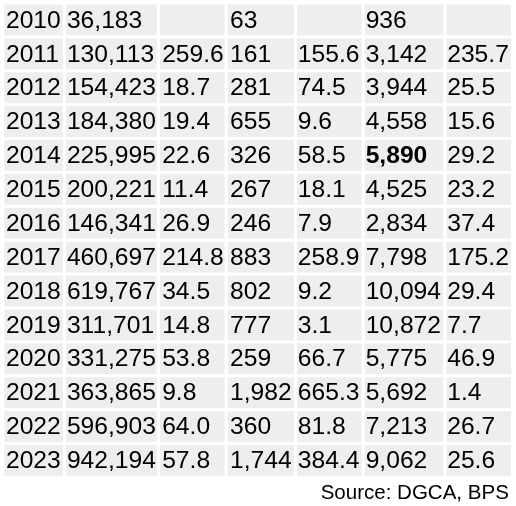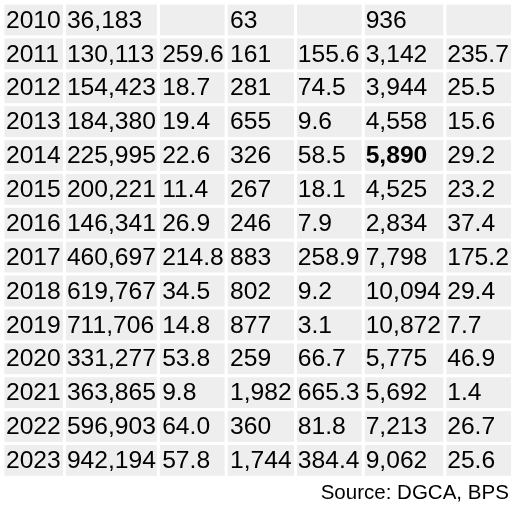2019 | column 2: 311,701 -> 711,706
2019 | column 4: 777 -> 877
2020 | column 2: 331,275 -> 331,277
